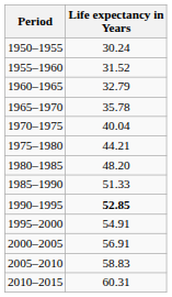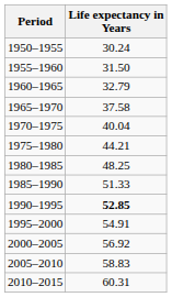1955–1960 | Life expectancy in Years: 31.52 -> 31.50
1965–1970 | Life expectancy in Years: 35.78 -> 37.58
1980–1985 | Life expectancy in Years: 48.20 -> 48.25
2000–2005 | Life expectancy in Years: 56.91 -> 56.92
